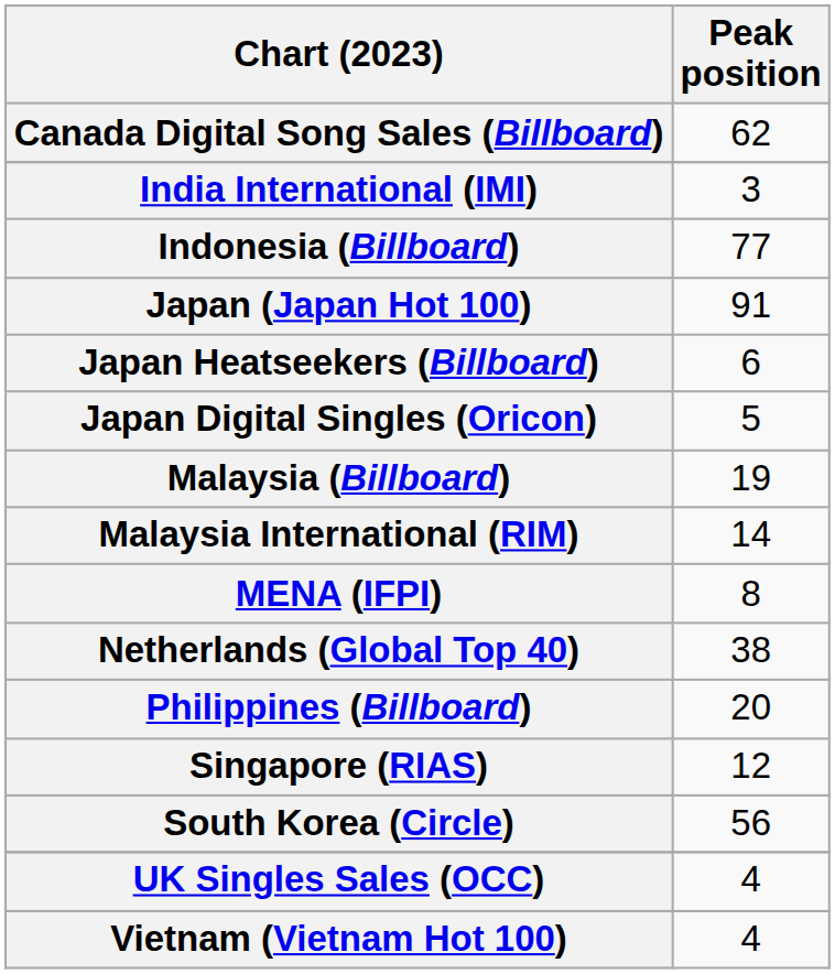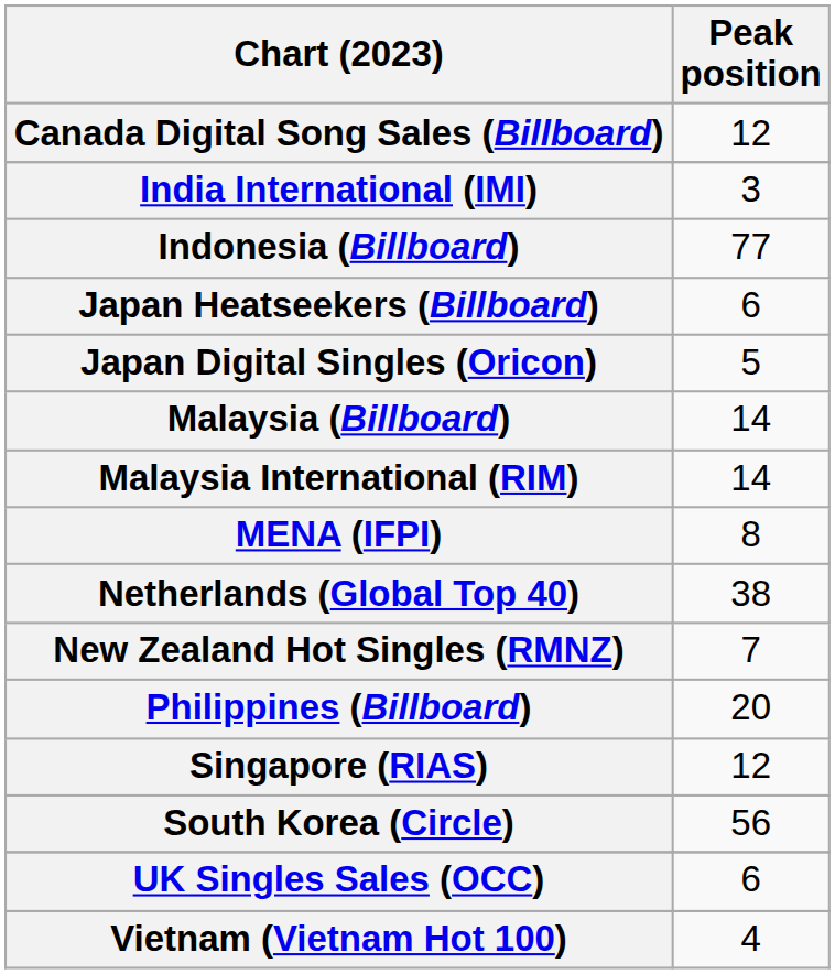Canada Digital Song Sales (Billboard) | Peak position: 62 -> 12
- row: Japan (Japan Hot 100) | 91
Malaysia (Billboard) | Peak position: 19 -> 14
+ row: New Zealand Hot Singles (RMNZ) | 7
UK Singles Sales (OCC) | Peak position: 4 -> 6
